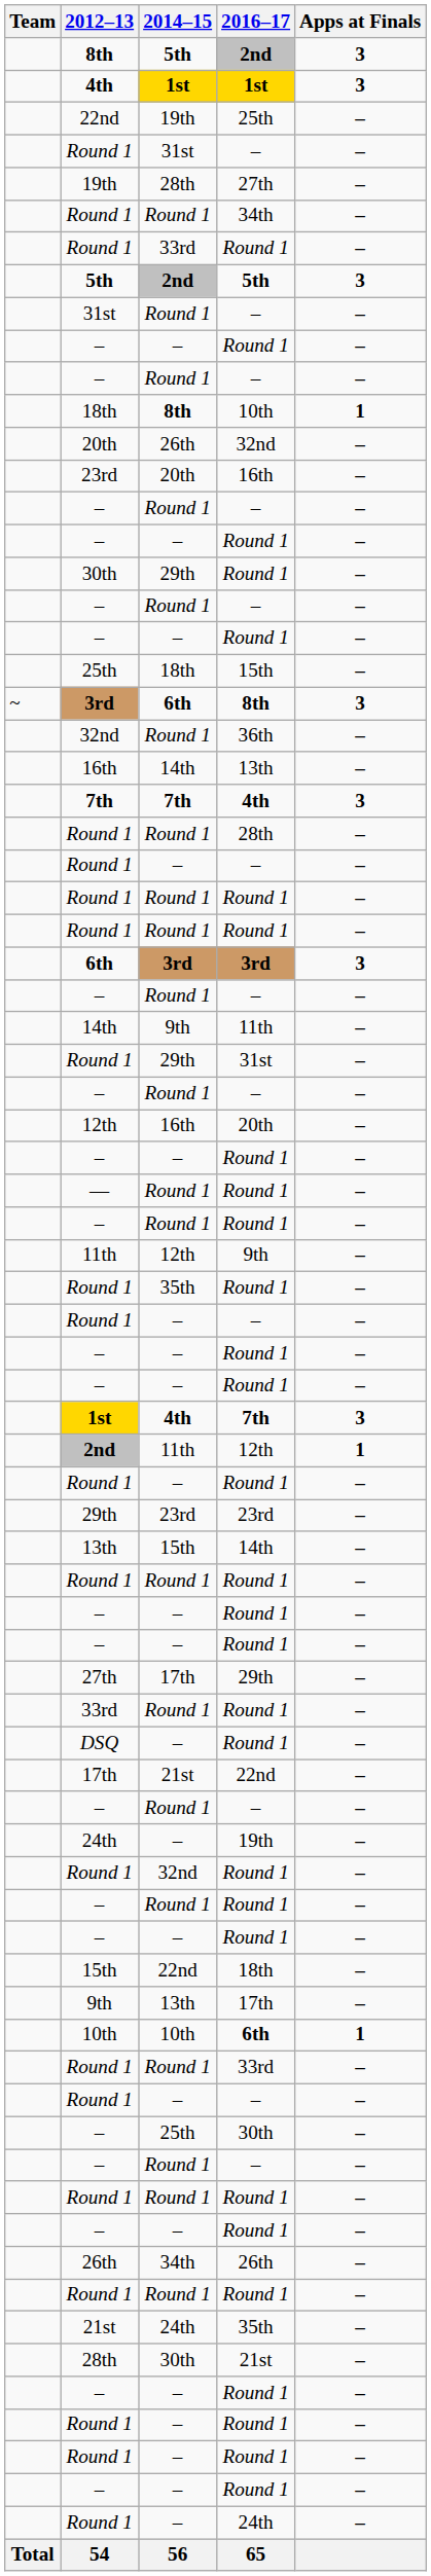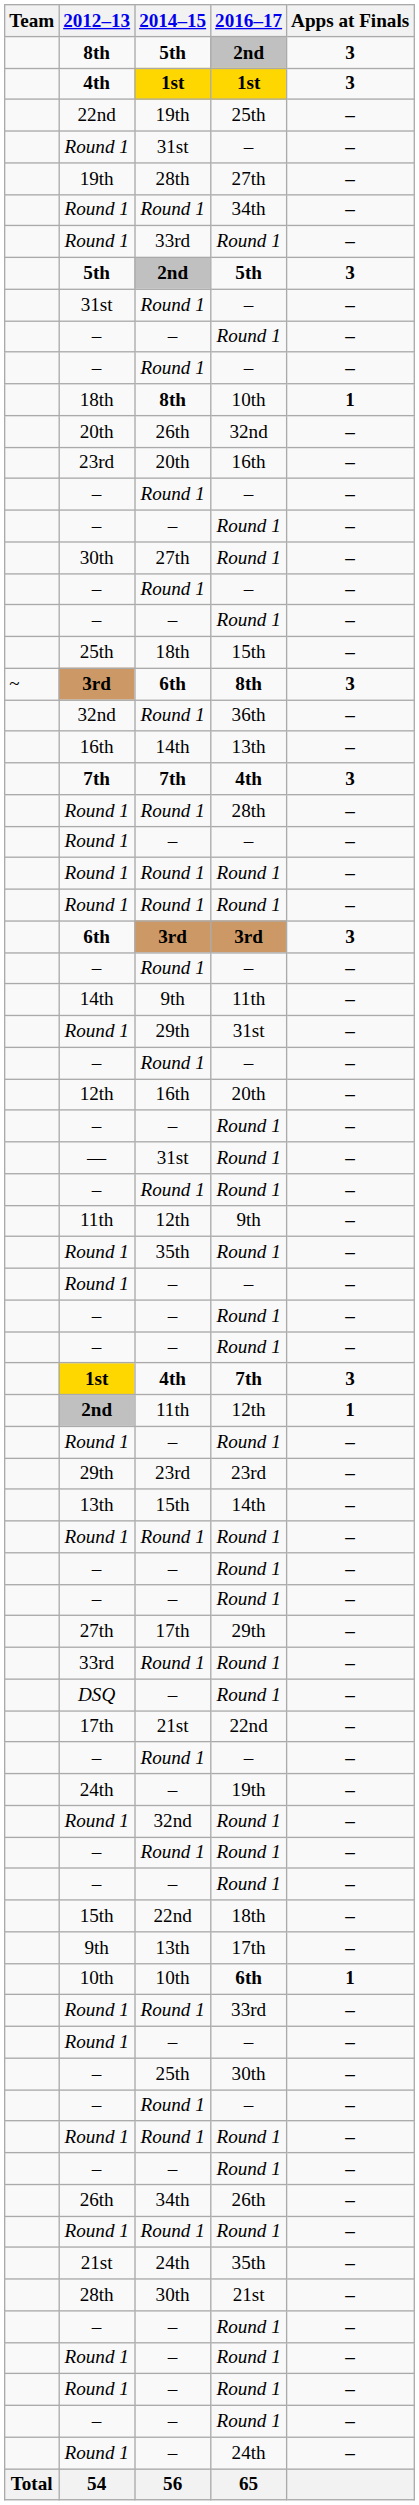30th / Round 1 | 2014–15: 29th -> 27th
— / Round 1 | 2014–15: Round 1 -> 31st
